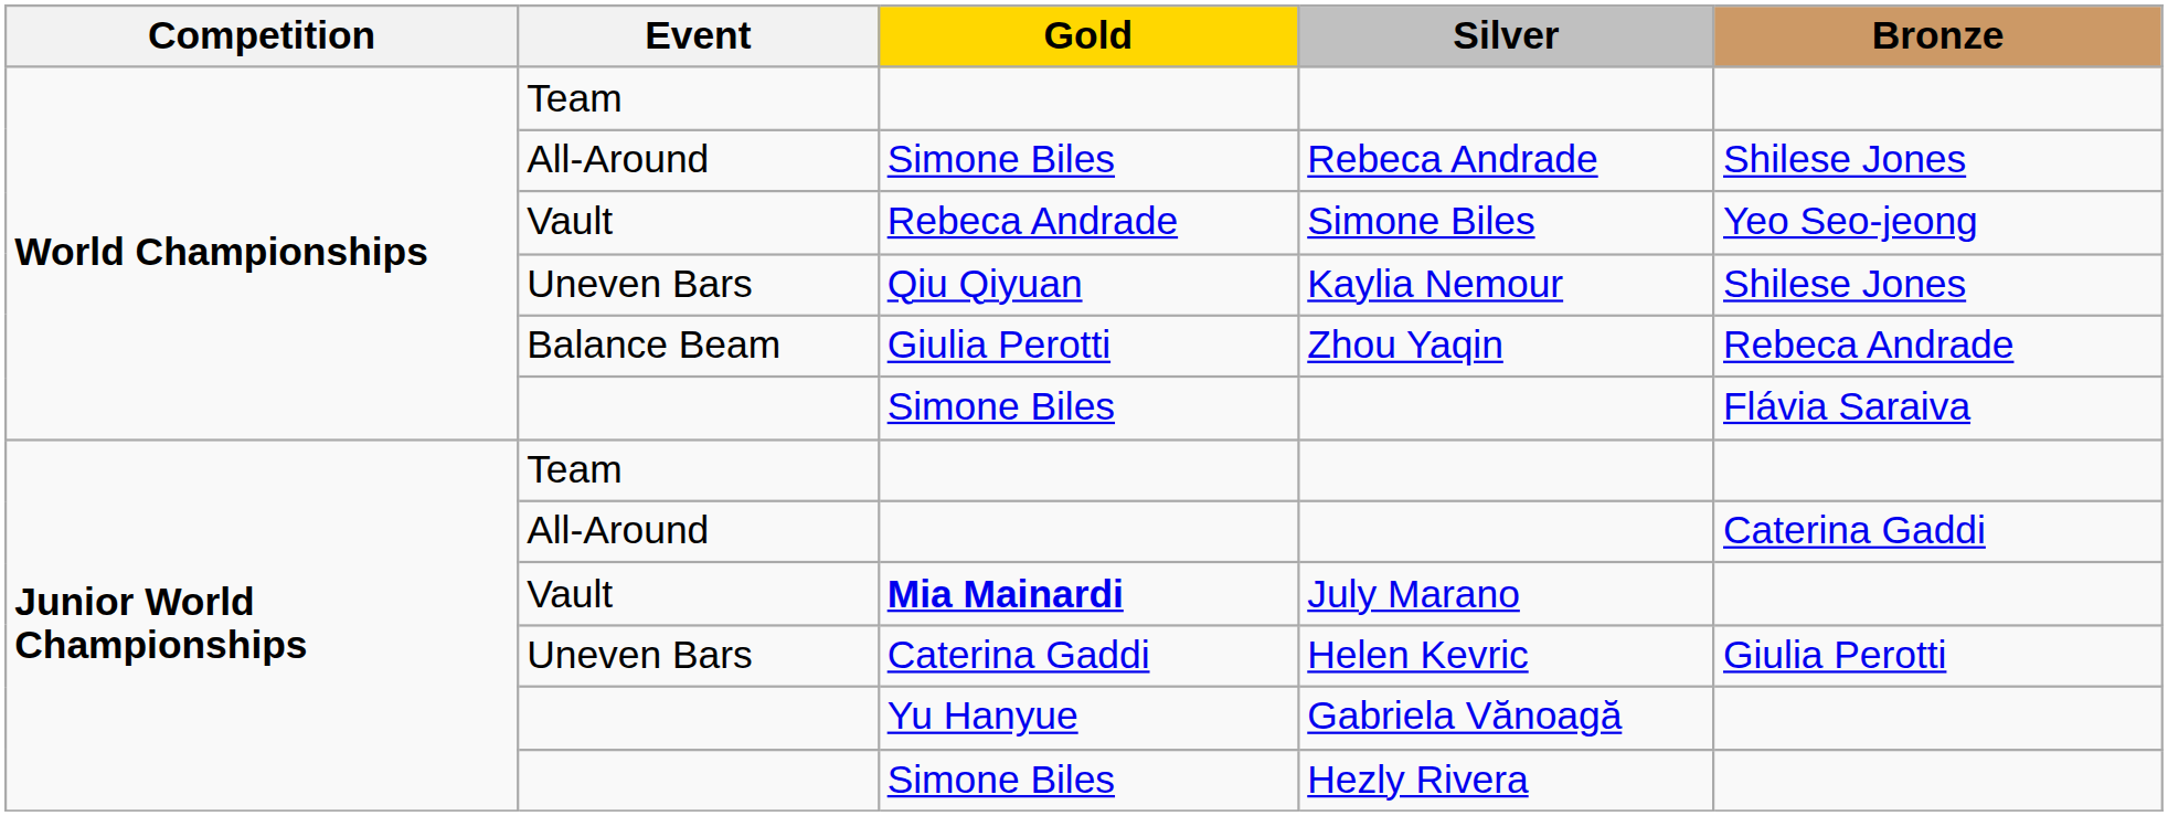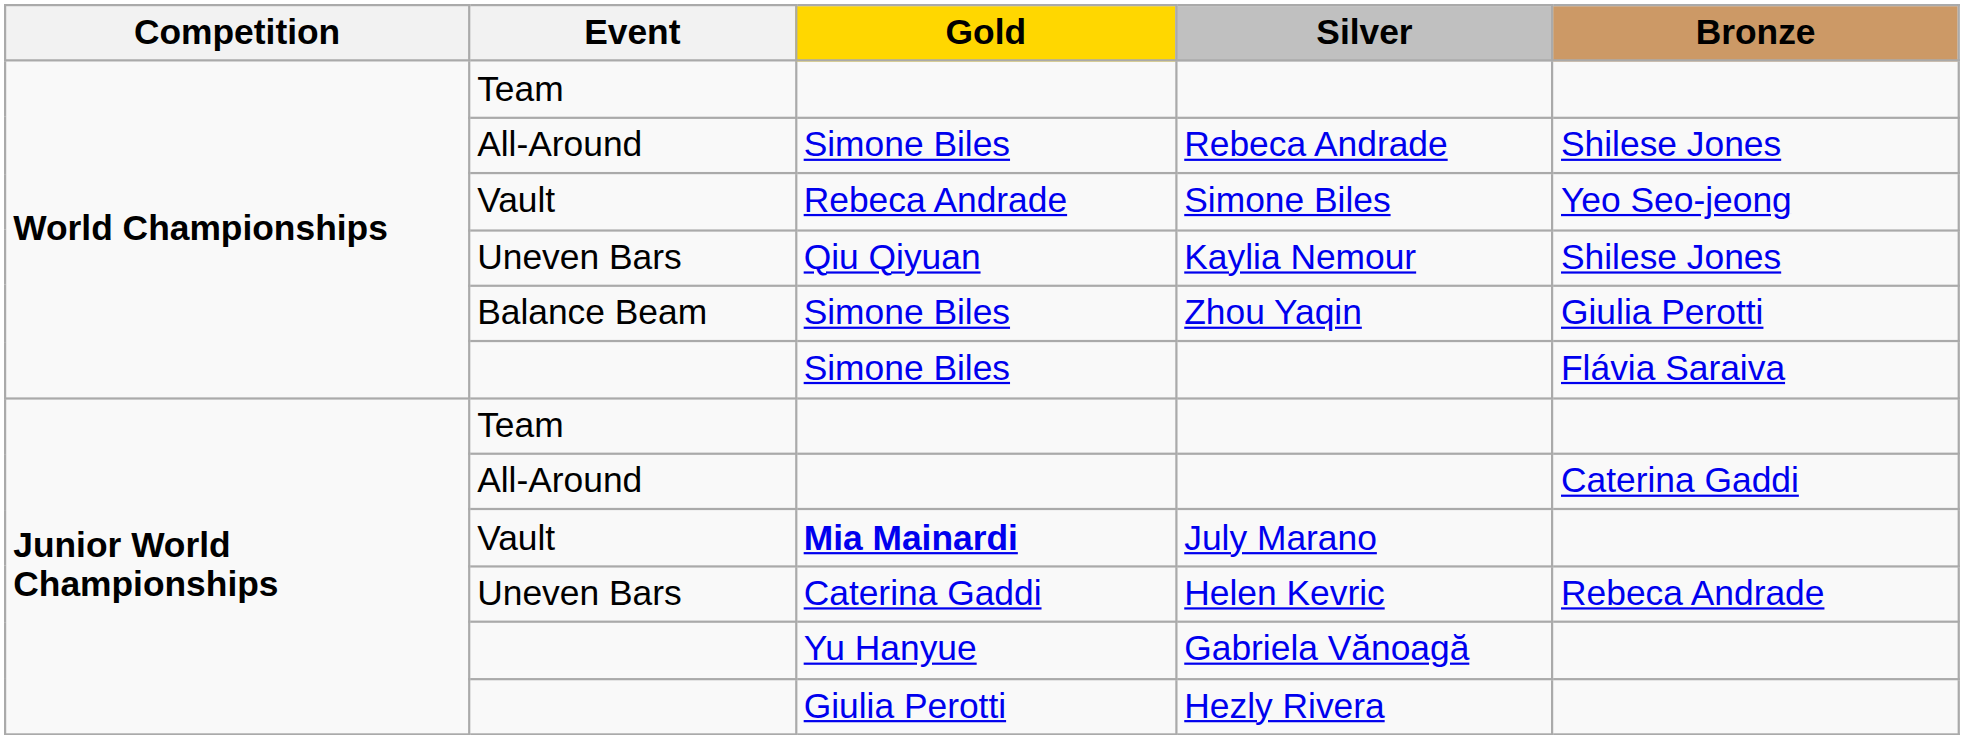Zhou Yaqin | Gold: Giulia Perotti -> Simone Biles
Zhou Yaqin | Bronze: Rebeca Andrade -> Giulia Perotti
Helen Kevric | Bronze: Giulia Perotti -> Rebeca Andrade
Hezly Rivera | Gold: Simone Biles -> Giulia Perotti
